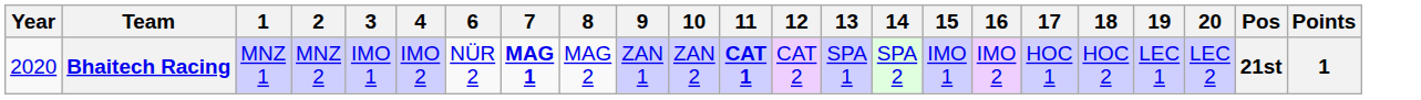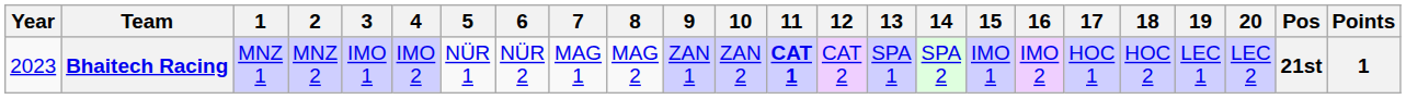+ column: 5 | NÜR 1
Bhaitech Racing | Year: 2020 -> 2023
Bhaitech Racing | 7: bold -> normal
